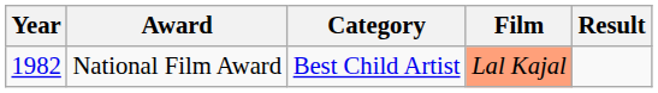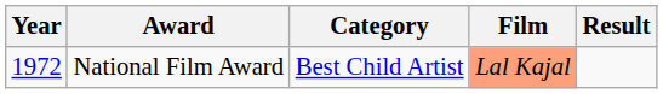National Film Award | Year: 1982 -> 1972
